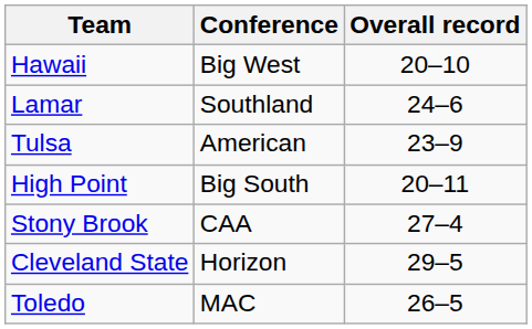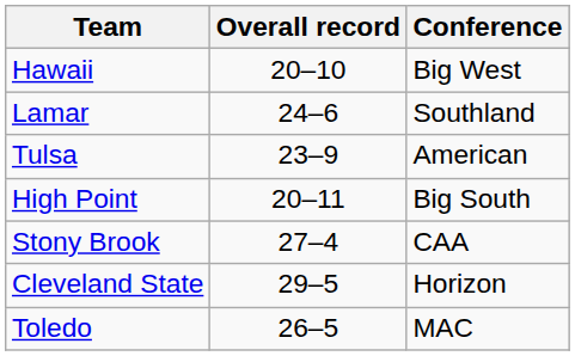columns swapped: Conference <-> Overall record
